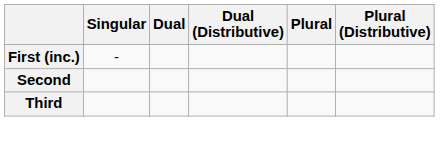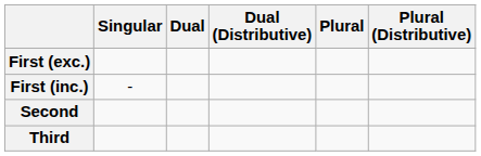+ row: First (exc.)
